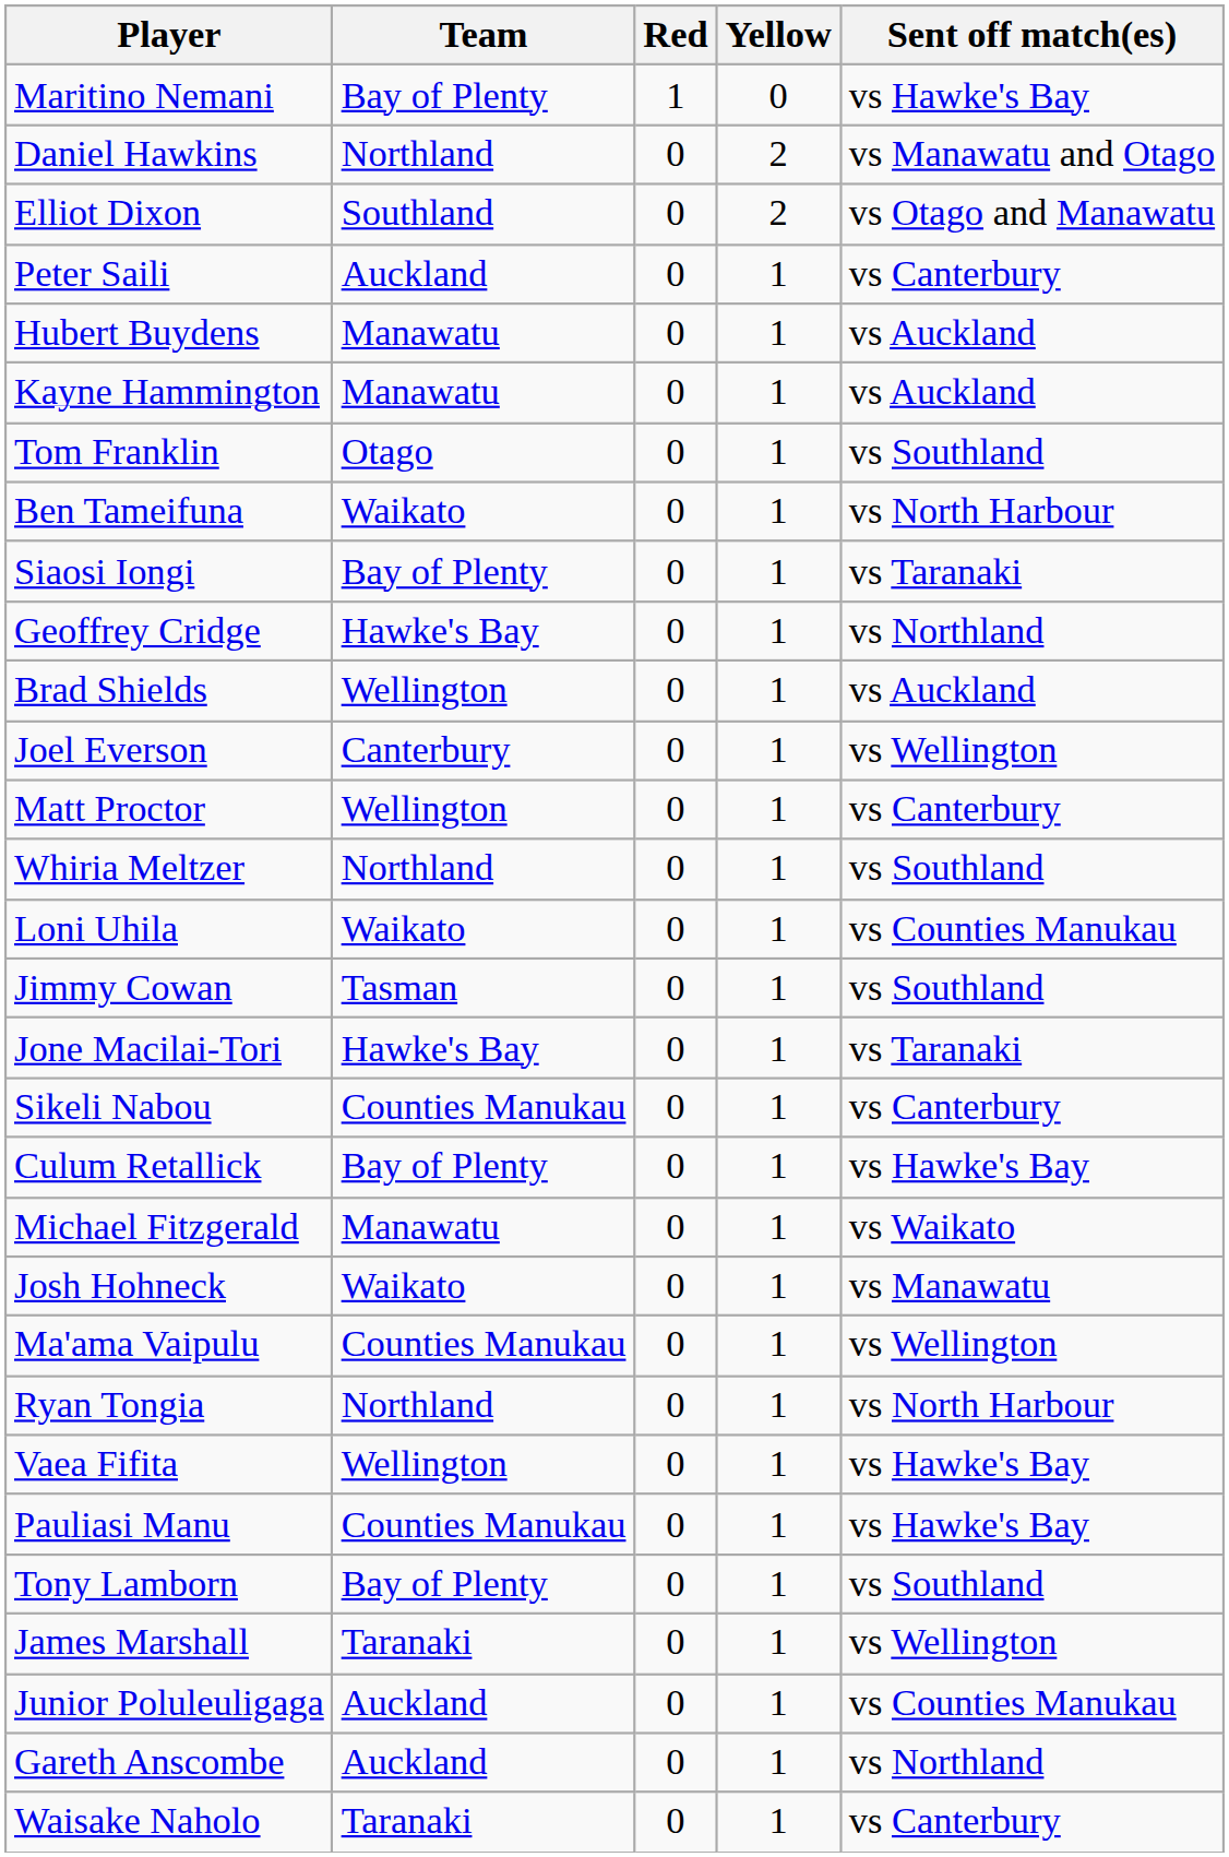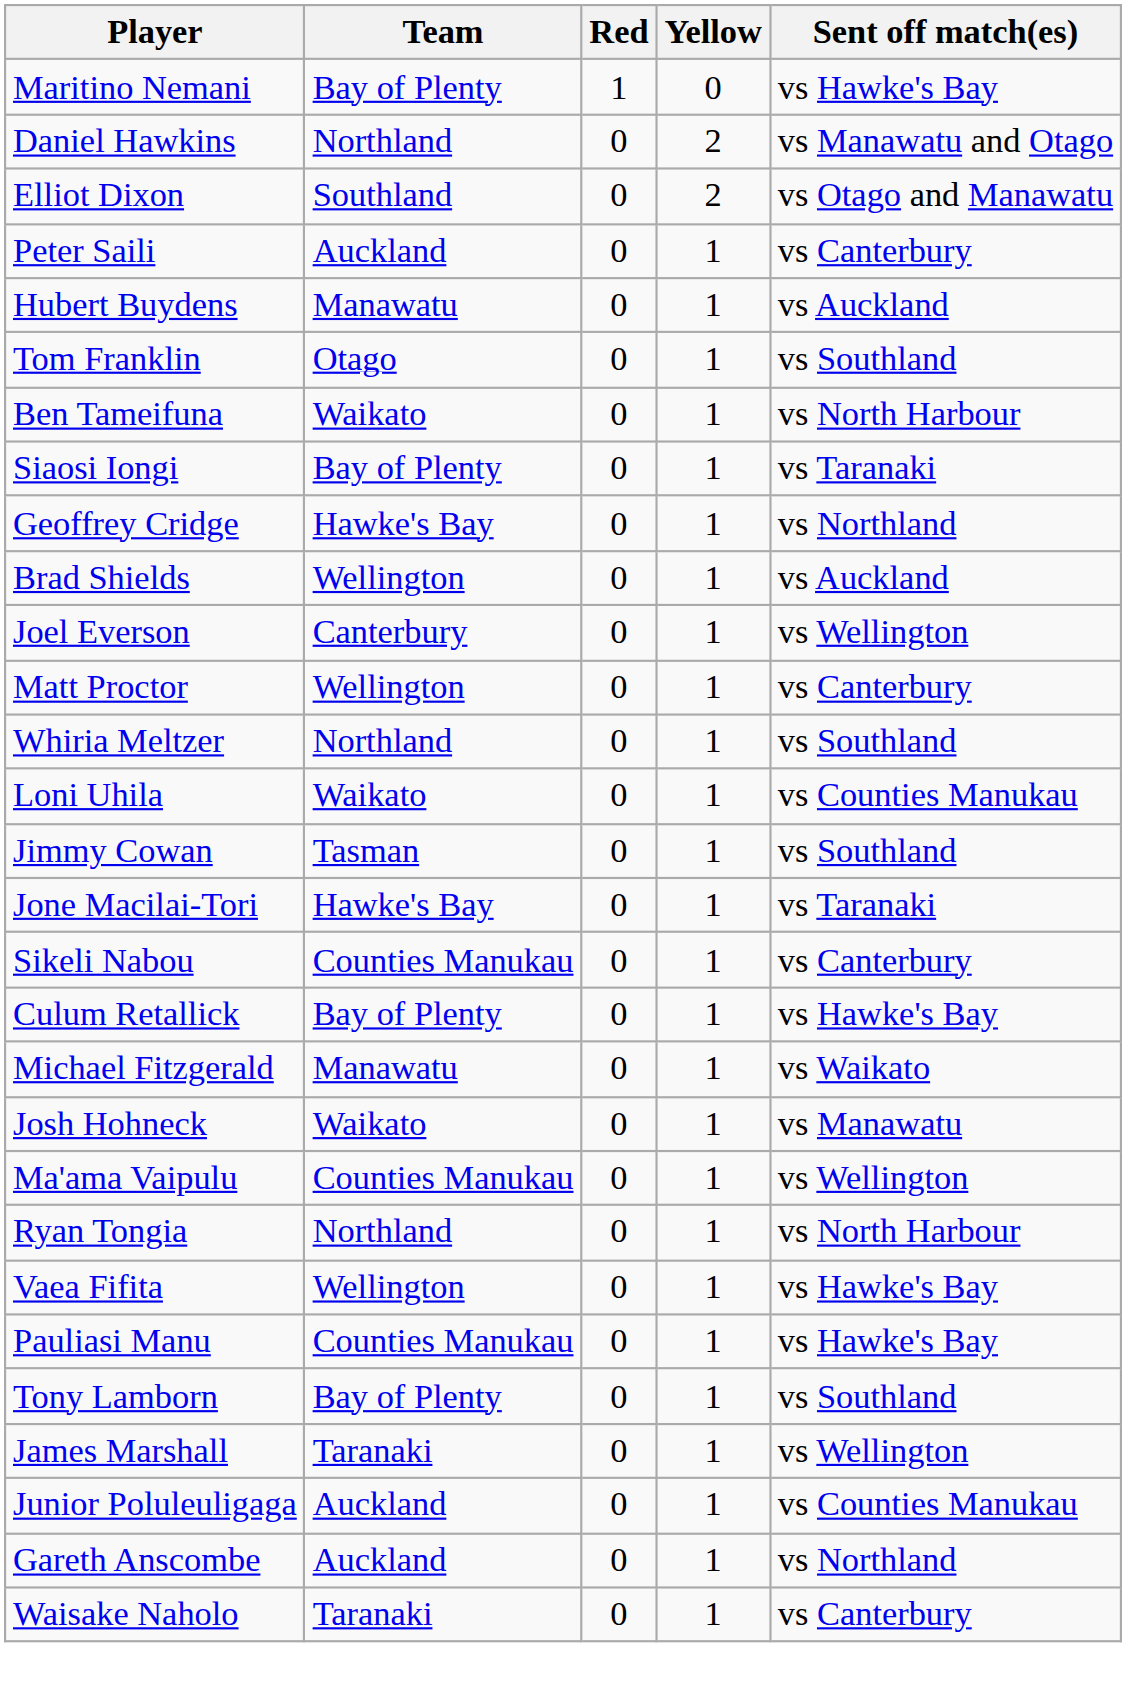- row: Kayne Hammington | Manawatu | 0 | 1 | vs Auckland
